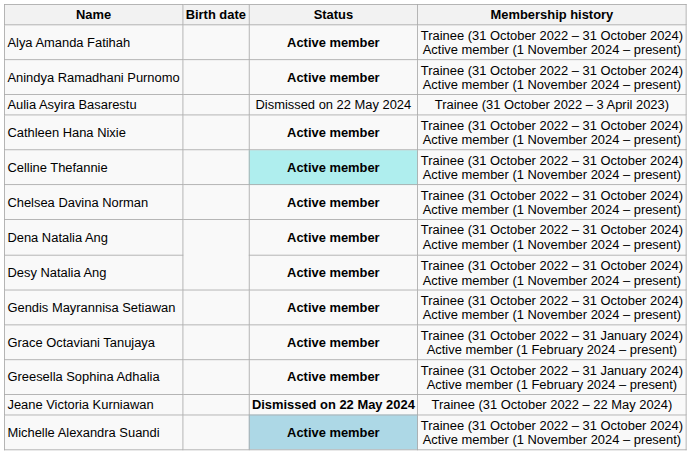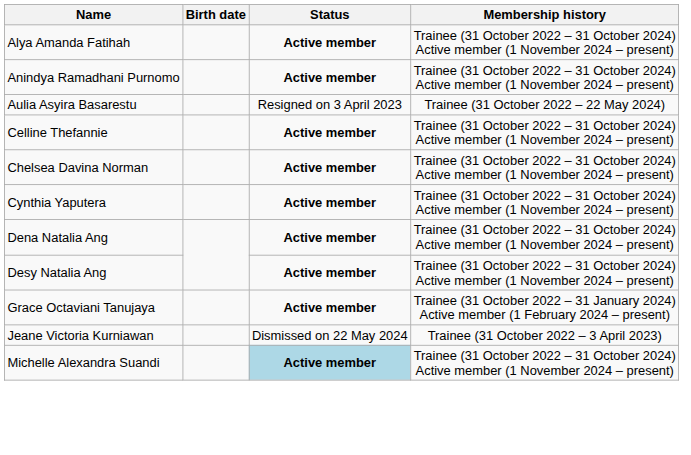Aulia Asyira Basarestu | Status: Dismissed on 22 May 2024 -> Resigned on 3 April 2023
Aulia Asyira Basarestu | Membership history: Trainee (31 October 2022 – 3 April 2023) -> Trainee (31 October 2022 – 22 May 2024)
- row: Cathleen Hana Nixie | Active member | Trainee (31 October 2022 – 31 October 2024) Active member (1 November 2024 – present)
Celline Thefannie | Status: paleturquoise background -> no background
+ row: Cynthia Yaputera | Active member | Trainee (31 October 2022 – 31 October 2024) Active member (1 November 2024 – present)
- row: Gendis Mayrannisa Setiawan | Active member | Trainee (31 October 2022 – 31 October 2024) Active member (1 November 2024 – present)
- row: Greesella Sophina Adhalia | Active member | Trainee (31 October 2022 – 31 January 2024) Active member (1 February 2024 – present)
Jeane Victoria Kurniawan | Status: bold -> normal
Jeane Victoria Kurniawan | Membership history: Trainee (31 October 2022 – 22 May 2024) -> Trainee (31 October 2022 – 3 April 2023)
